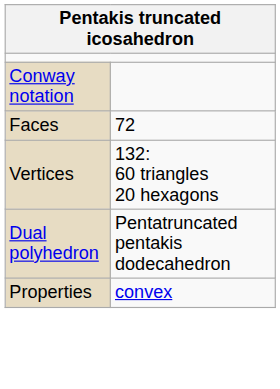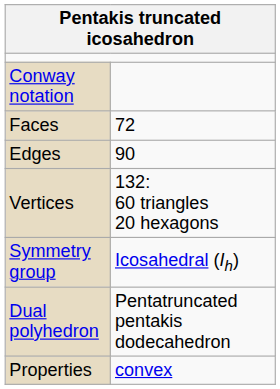+ row: Edges | 90
+ row: Symmetry group | Icosahedral (Ih)
